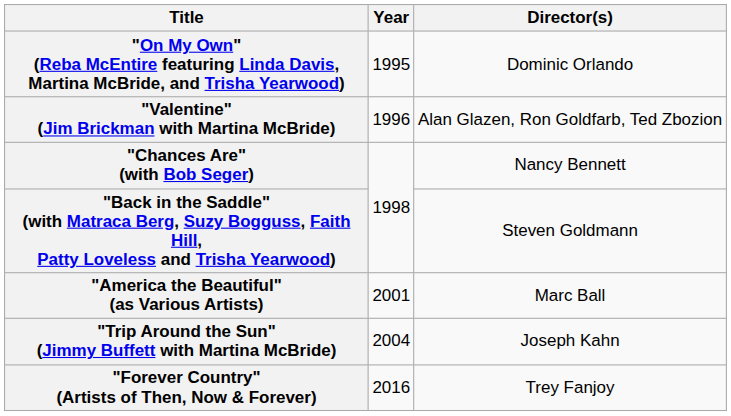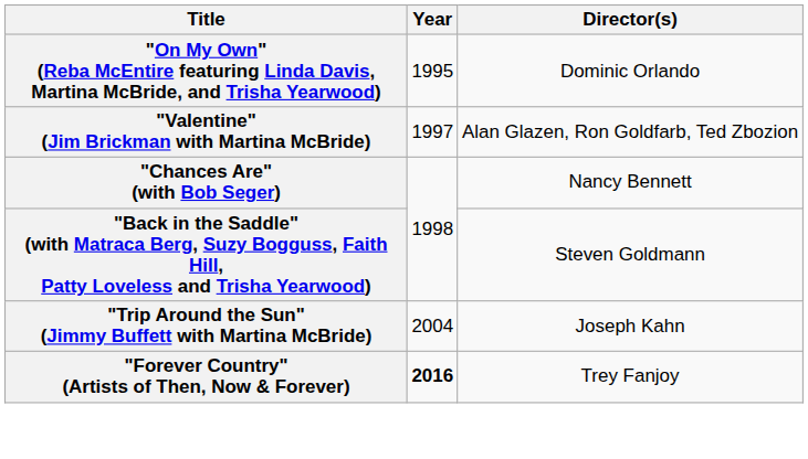"Valentine" (Jim Brickman with Martina McBride) | Year: 1996 -> 1997
- row: "America the Beautiful" (as Various Artists) | 2001 | Marc Ball
"Forever Country" (Artists of Then, Now & Forever) | Year: normal -> bold
